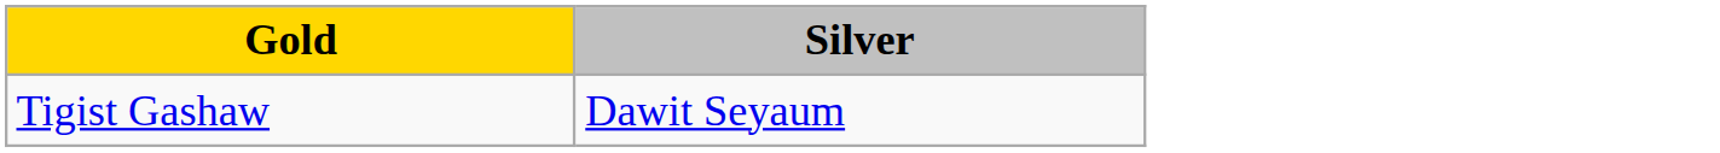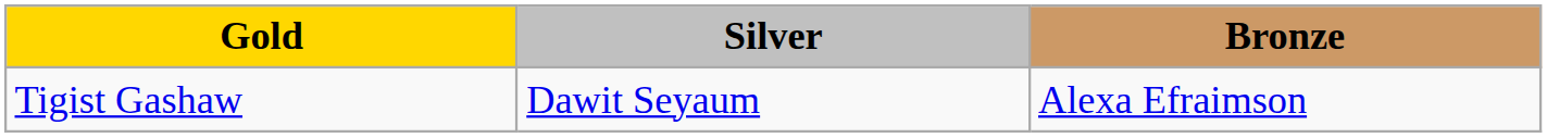+ column: Bronze | Alexa Efraimson
